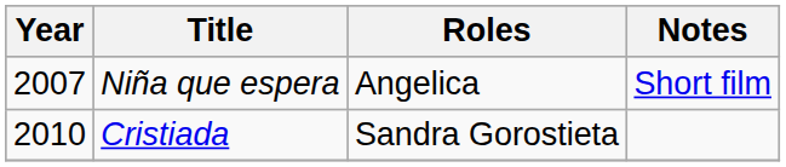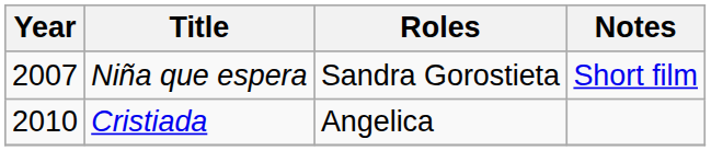Niña que espera | Roles: Angelica -> Sandra Gorostieta
Cristiada | Roles: Sandra Gorostieta -> Angelica
